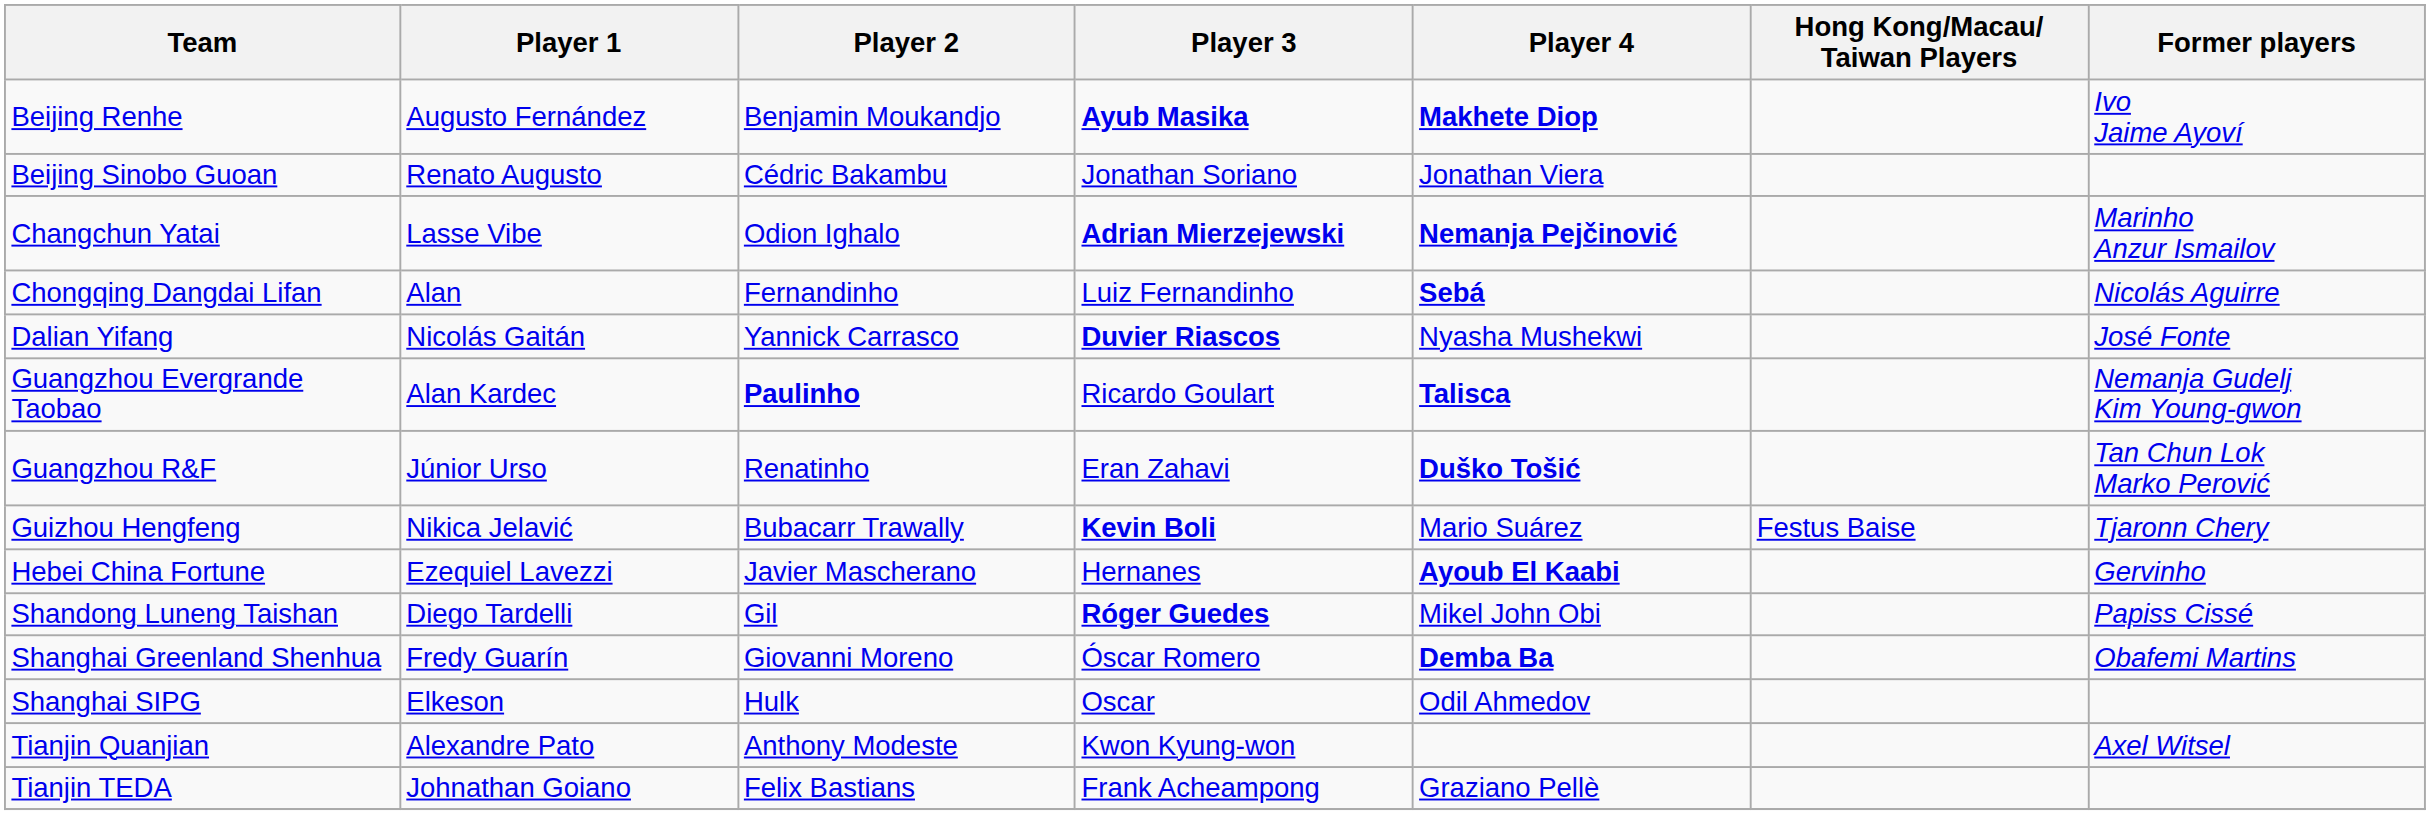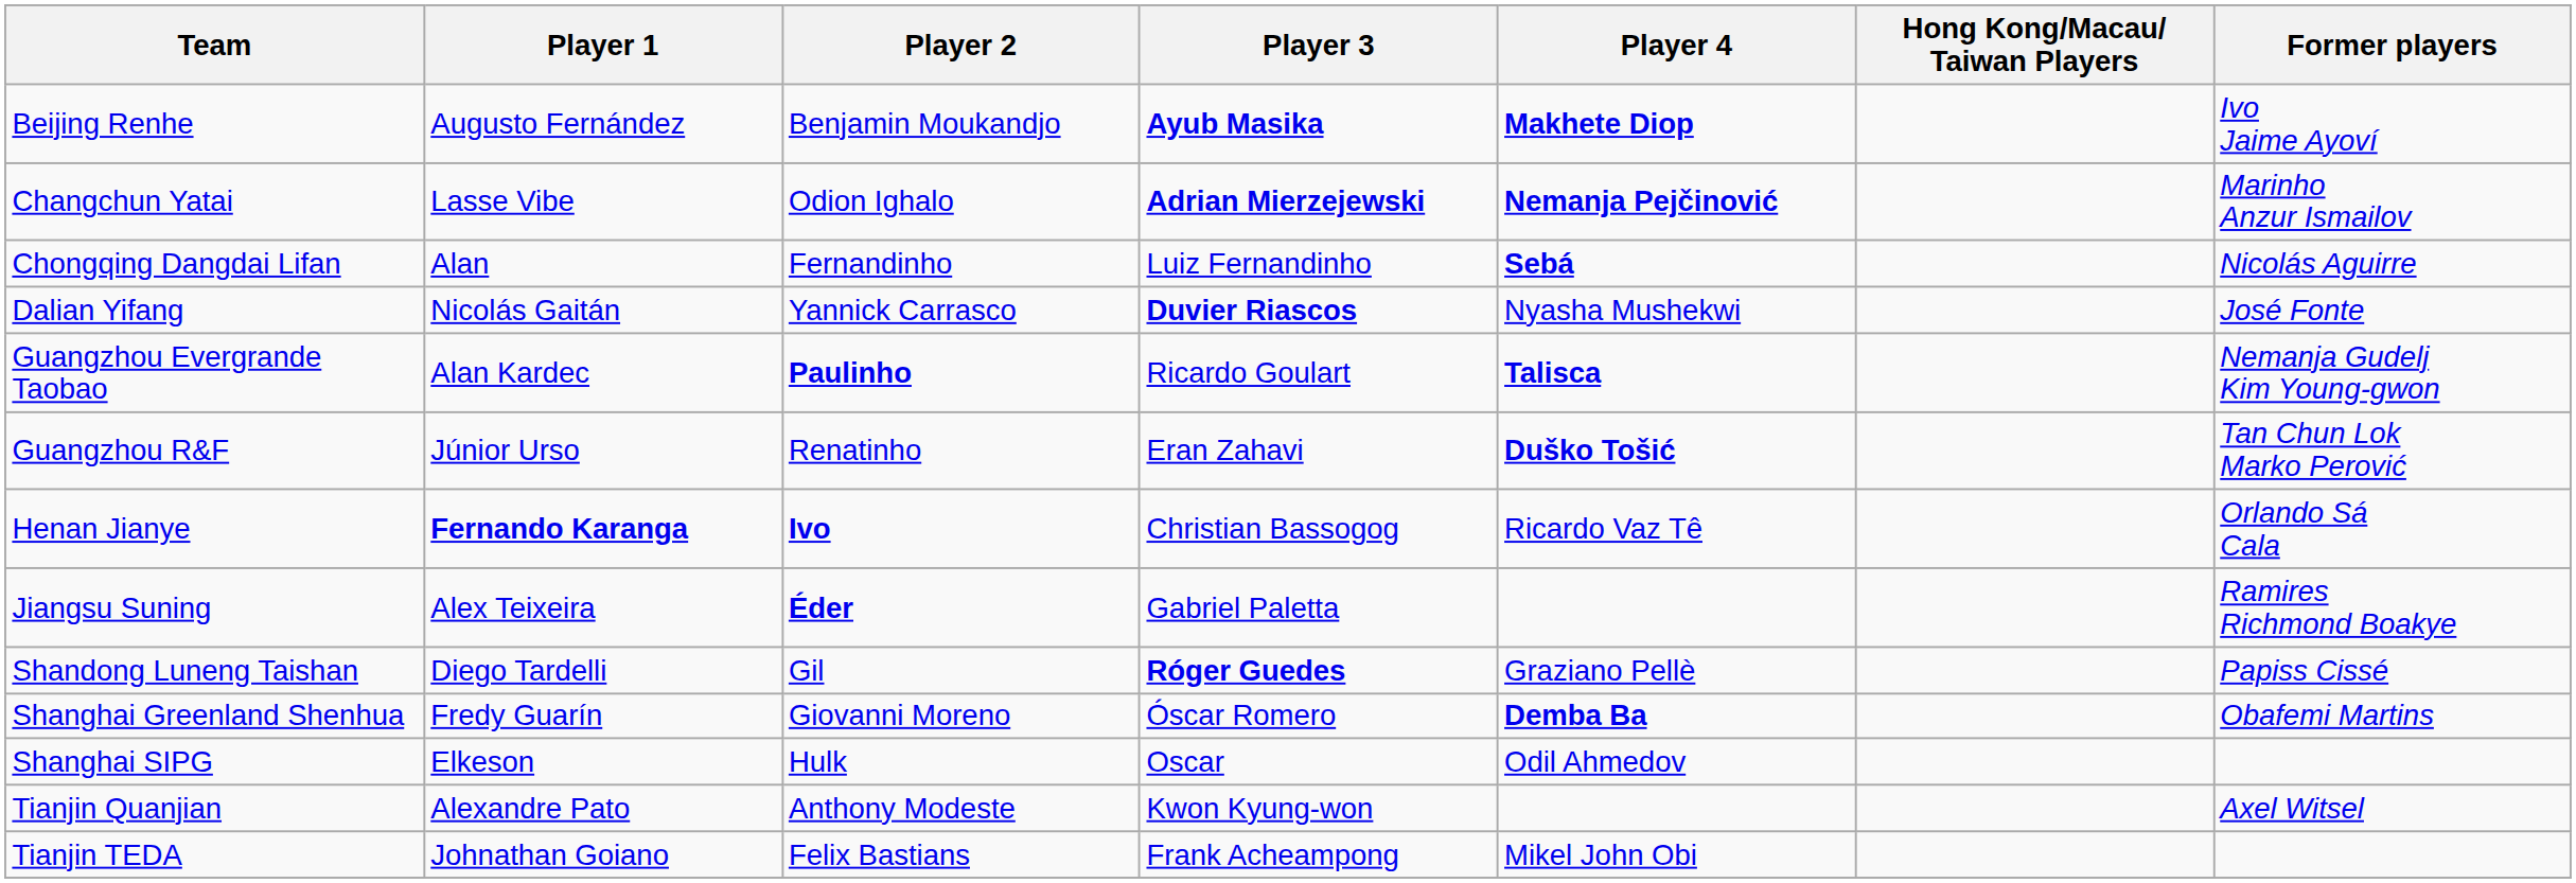- row: Beijing Sinobo Guoan | Renato Augusto | Cédric Bakambu | Jonathan Soriano | Jonathan Viera
- row: Guizhou Hengfeng | Nikica Jelavić | Bubacarr Trawally | Kevin Boli | Mario Suárez | Festus Baise | Tjaronn Chery
- row: Hebei China Fortune | Ezequiel Lavezzi | Javier Mascherano | Hernanes | Ayoub El Kaabi | Gervinho
+ row: Henan Jianye | Fernando Karanga | Ivo | Christian Bassogog | Ricardo Vaz Tê | Orlando Sá Cala
+ row: Jiangsu Suning | Alex Teixeira | Éder | Gabriel Paletta | Ramires Richmond Boakye
Shandong Luneng Taishan | Player 4: Mikel John Obi -> Graziano Pellè
Tianjin TEDA | Player 4: Graziano Pellè -> Mikel John Obi
